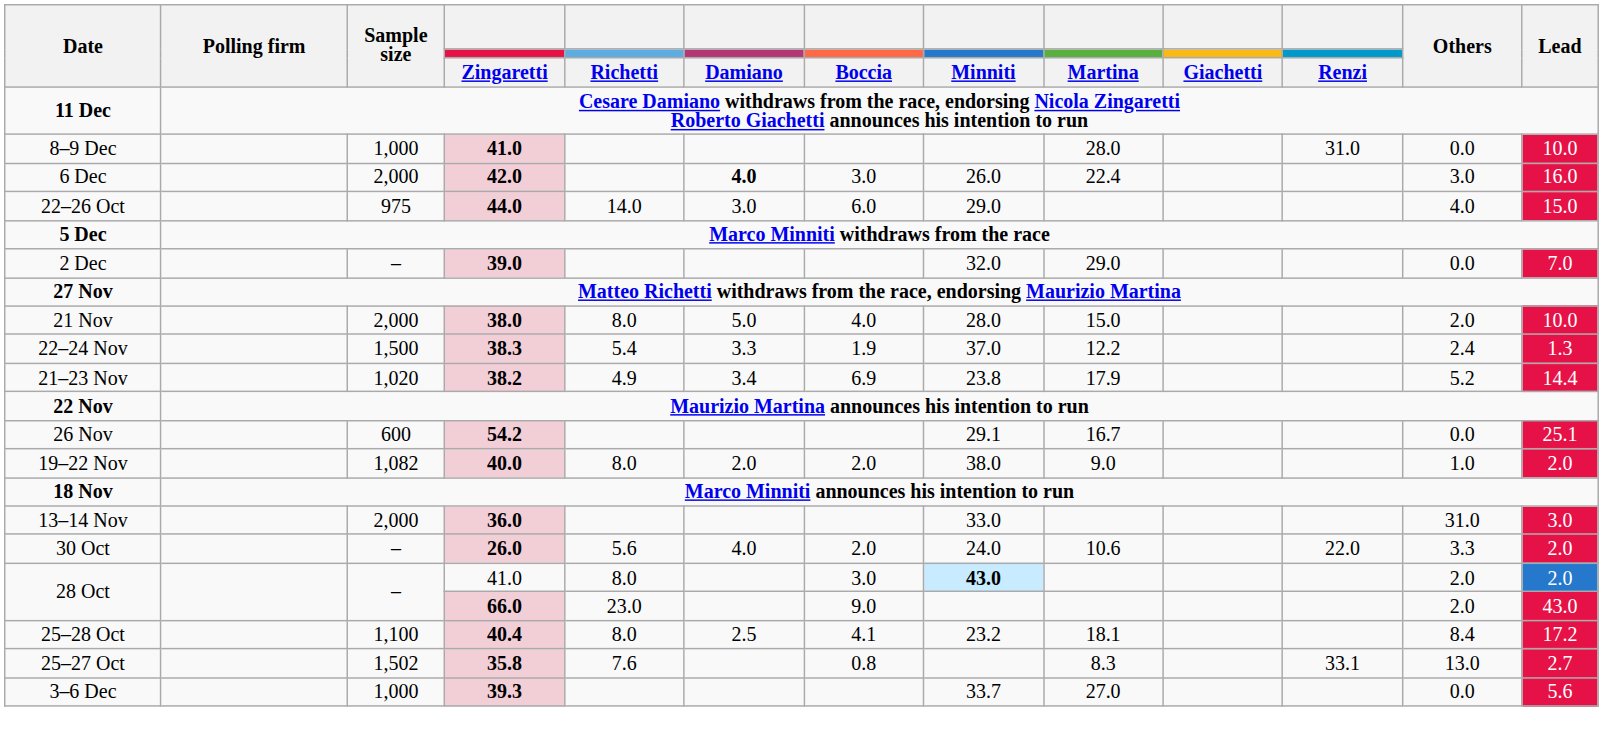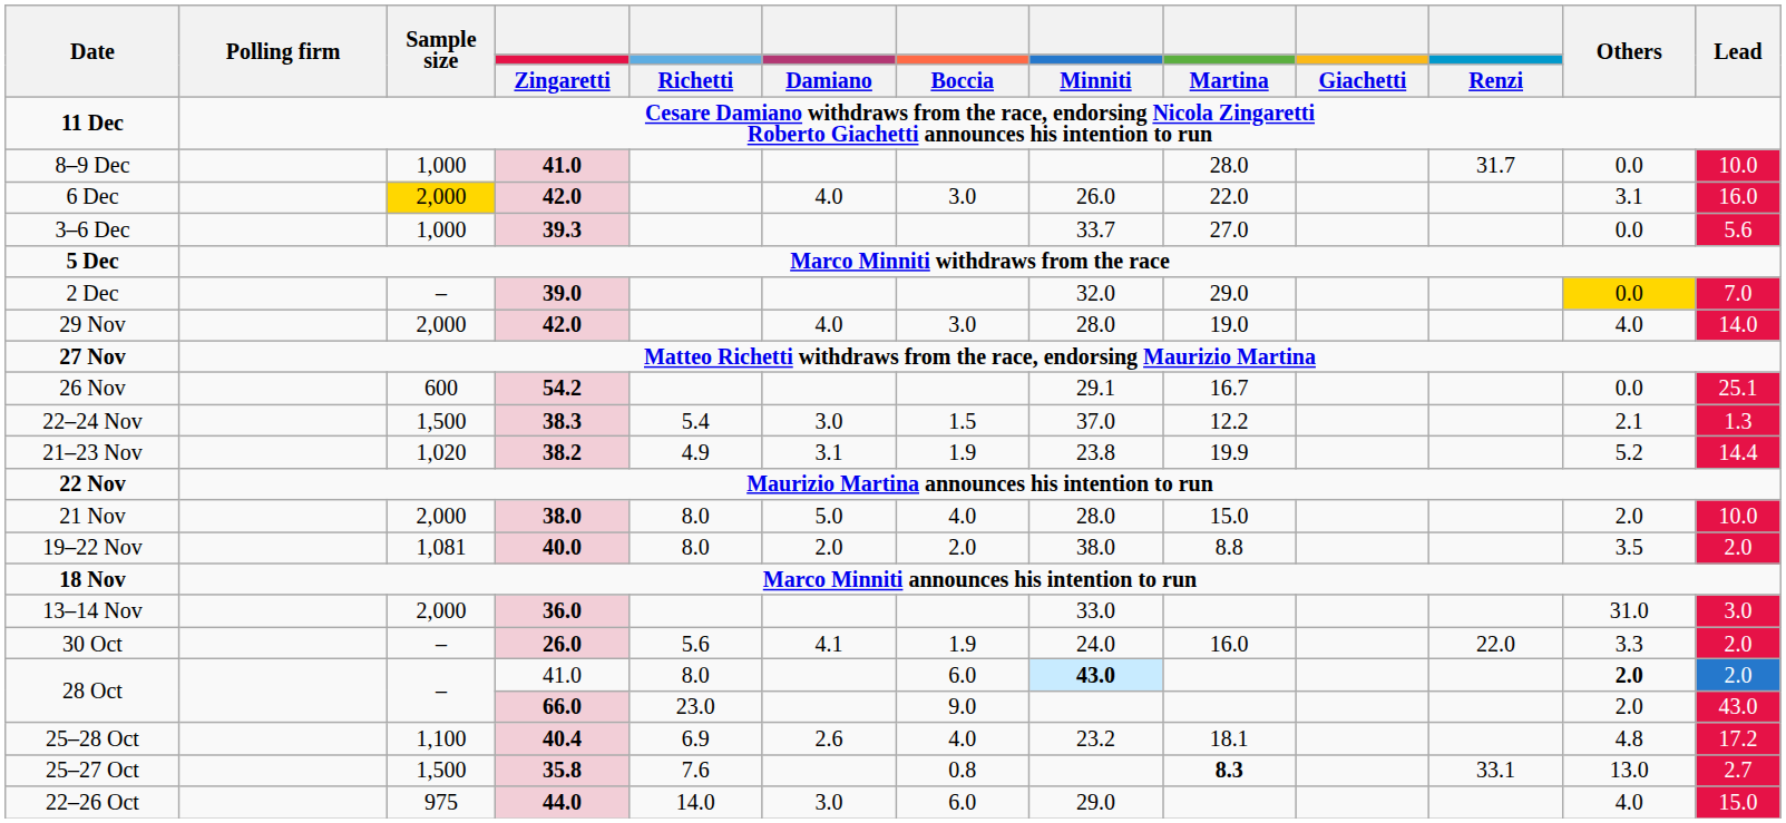8–9 Dec | Renzi: 31.0 -> 31.7
6 Dec | Sample size: no background -> gold background
6 Dec | Damiano: bold -> normal
6 Dec | Martina: 22.4 -> 22.0
6 Dec | Others: 3.0 -> 3.1
rows swapped: 3–6 Dec <-> 22–26 Oct
2 Dec | Others: no background -> gold background
+ row: 29 Nov | 2,000 | 42.0 | 4.0 | 3.0 | 28.0 | 19.0 | 4.0 | 14.0
rows swapped: 26 Nov <-> 21 Nov
22–24 Nov | Damiano: 3.3 -> 3.0
22–24 Nov | Boccia: 1.9 -> 1.5
22–24 Nov | Others: 2.4 -> 2.1
21–23 Nov | Damiano: 3.4 -> 3.1
21–23 Nov | Boccia: 6.9 -> 1.9
21–23 Nov | Martina: 17.9 -> 19.9
19–22 Nov | Sample size: 1,082 -> 1,081
19–22 Nov | Martina: 9.0 -> 8.8
19–22 Nov | Others: 1.0 -> 3.5
30 Oct | Damiano: 4.0 -> 4.1
30 Oct | Boccia: 2.0 -> 1.9
30 Oct | Martina: 10.6 -> 16.0
28 Oct / 41.0 | Boccia: 3.0 -> 6.0
28 Oct / 41.0 | Others: normal -> bold
25–28 Oct | Richetti: 8.0 -> 6.9
25–28 Oct | Damiano: 2.5 -> 2.6
25–28 Oct | Boccia: 4.1 -> 4.0
25–28 Oct | Others: 8.4 -> 4.8
25–27 Oct | Sample size: 1,502 -> 1,500
25–27 Oct | Martina: normal -> bold
